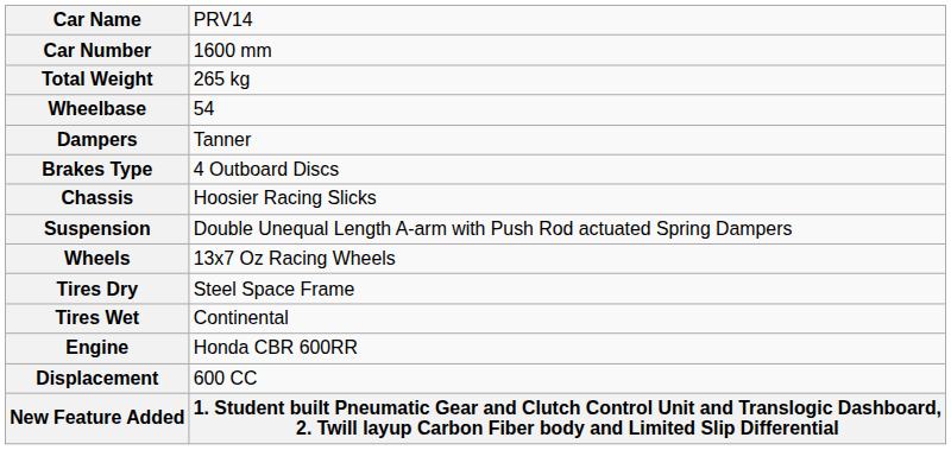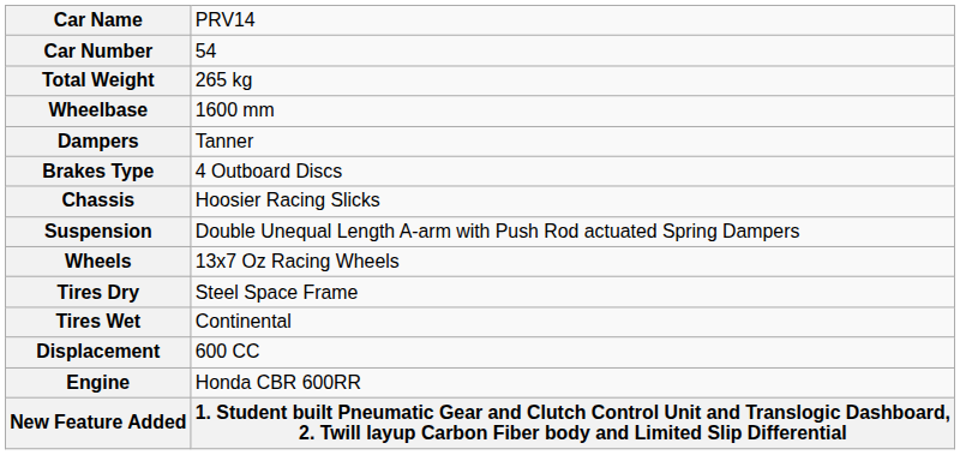Car Number | column 2: 1600 mm -> 54
Wheelbase | column 2: 54 -> 1600 mm
rows swapped: Engine <-> Displacement
